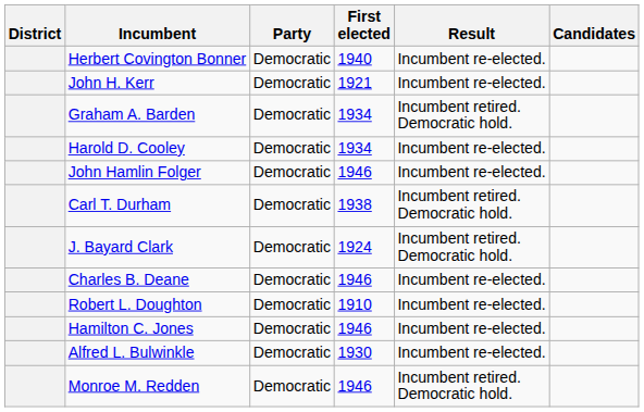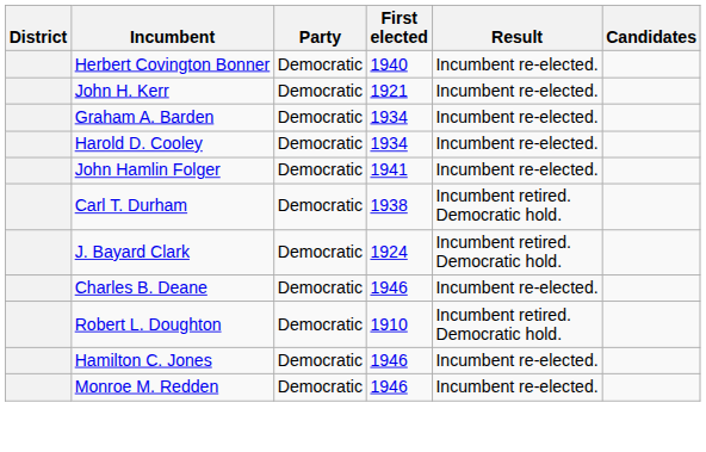Graham A. Barden | Result: Incumbent retired. Democratic hold. -> Incumbent re-elected.
John Hamlin Folger | First elected: 1946 -> 1941
Robert L. Doughton | Result: Incumbent re-elected. -> Incumbent retired. Democratic hold.
- row: Alfred L. Bulwinkle | Democratic | 1930 | Incumbent re-elected.
Monroe M. Redden | Result: Incumbent retired. Democratic hold. -> Incumbent re-elected.
